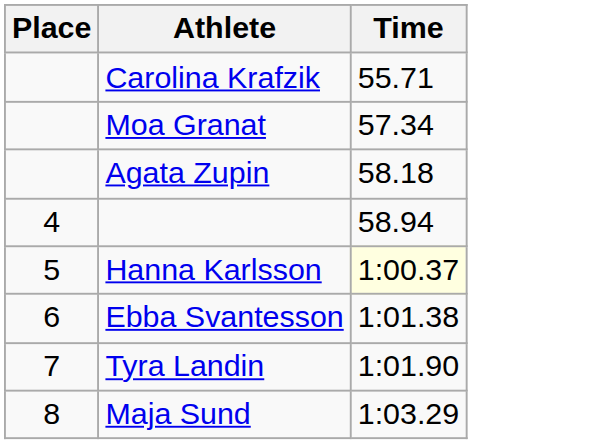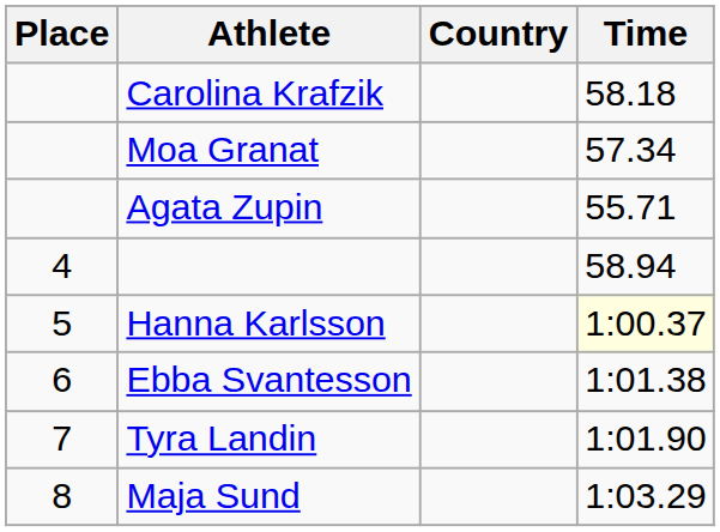+ column: Country
Carolina Krafzik | Time: 55.71 -> 58.18
Agata Zupin | Time: 58.18 -> 55.71
